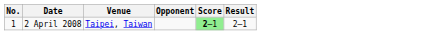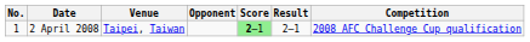+ column: Competition | 2008 AFC Challenge Cup qualification
